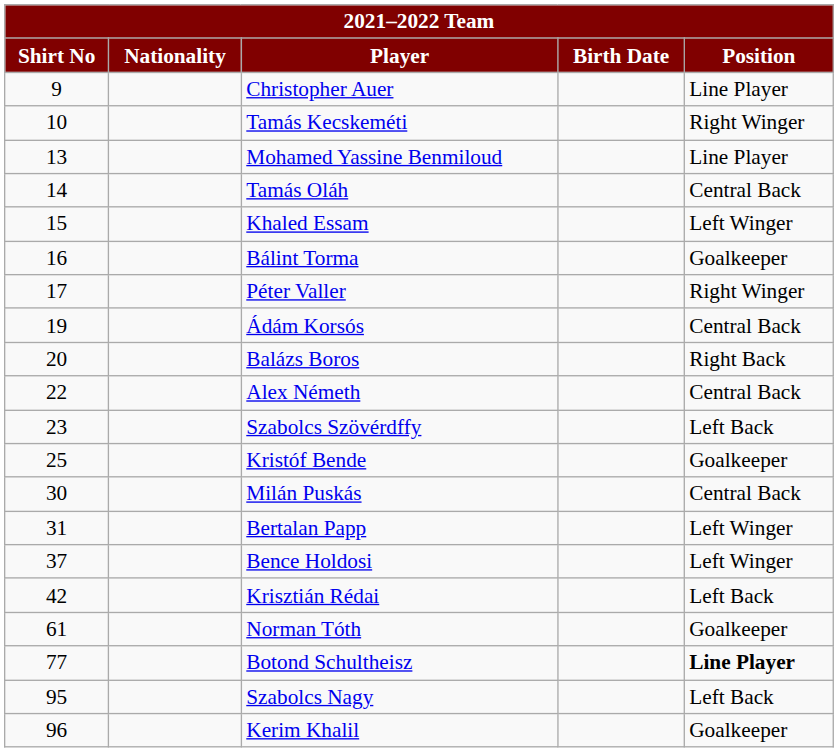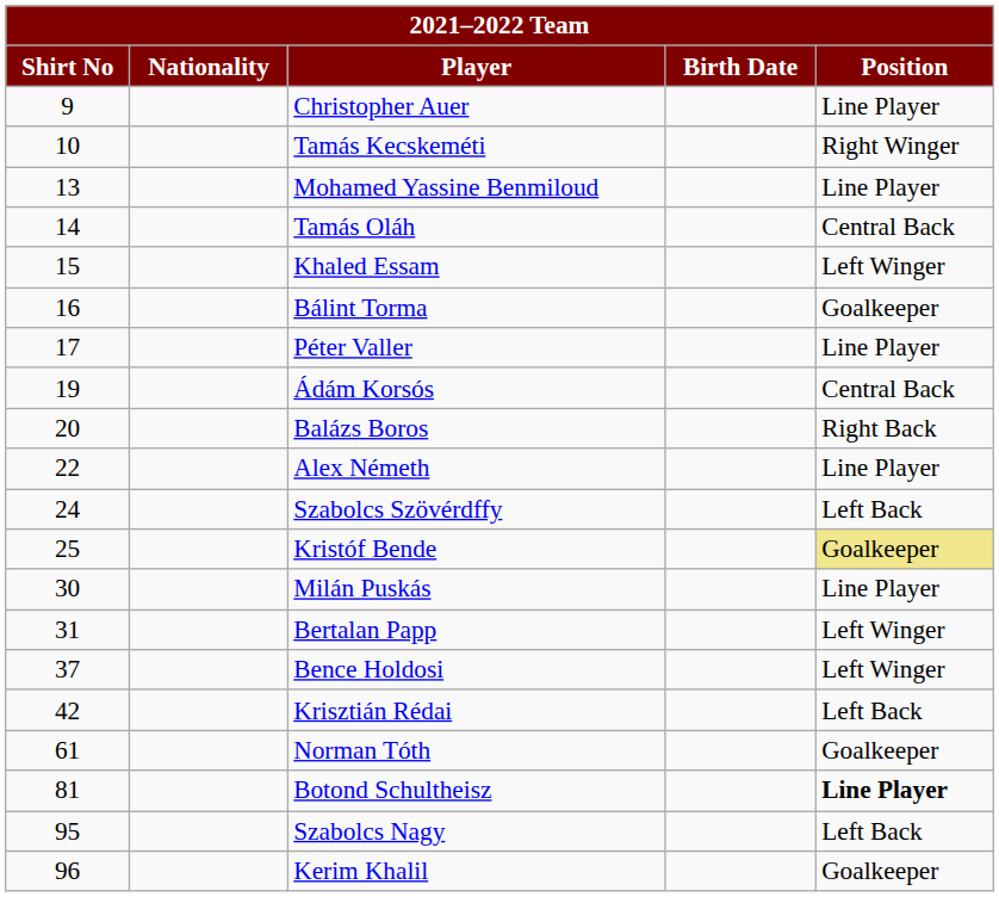Péter Valler | Position: Right Winger -> Line Player
Alex Németh | Position: Central Back -> Line Player
Szabolcs Szövérdffy | Shirt No: 23 -> 24
Kristóf Bende | Position: no background -> khaki background
Milán Puskás | Position: Central Back -> Line Player
Botond Schultheisz | Shirt No: 77 -> 81
